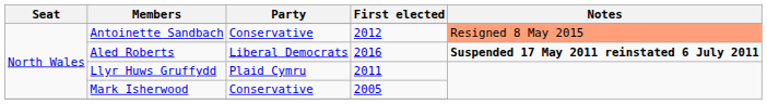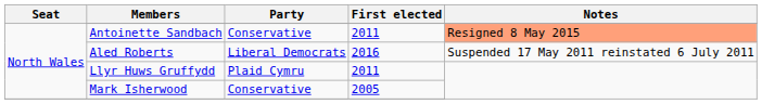Antoinette Sandbach | First elected: 2012 -> 2011
Aled Roberts | Notes: bold -> normal
